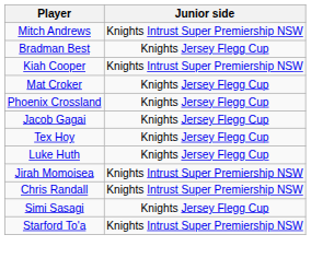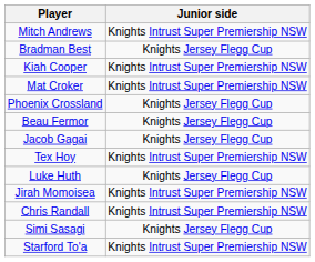Mat Croker | Junior side: Knights Jersey Flegg Cup -> Knights Intrust Super Premiership NSW
+ row: Beau Fermor | Knights Jersey Flegg Cup
Tex Hoy | Junior side: Knights Jersey Flegg Cup -> Knights Intrust Super Premiership NSW
